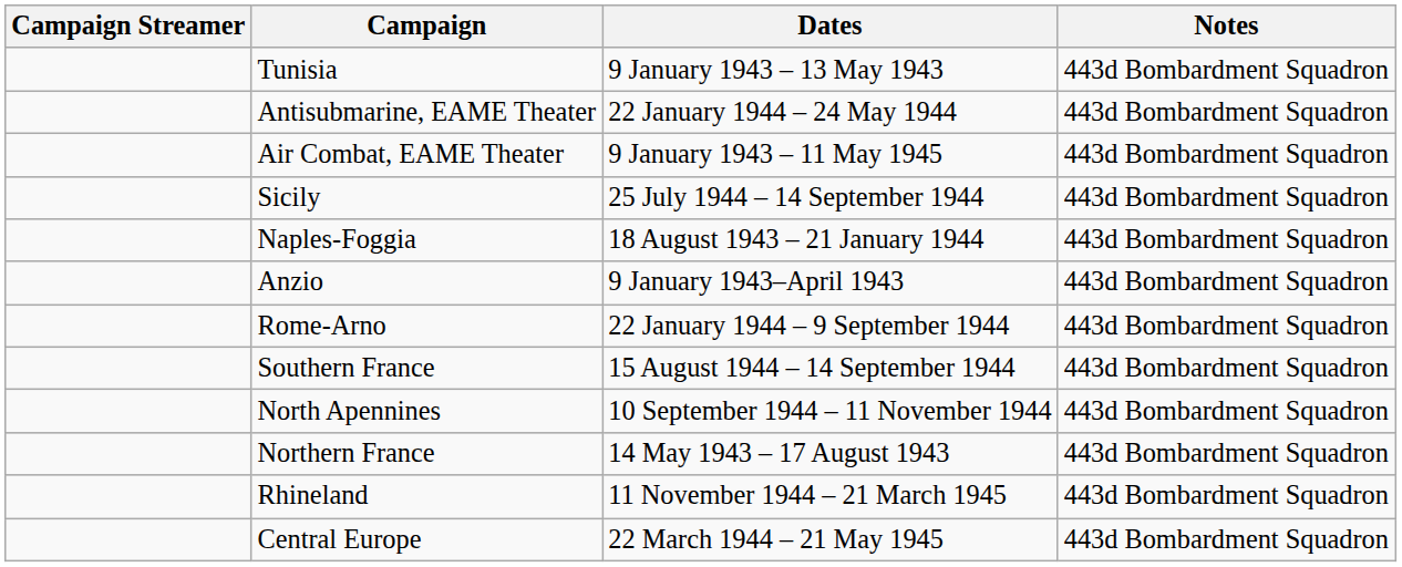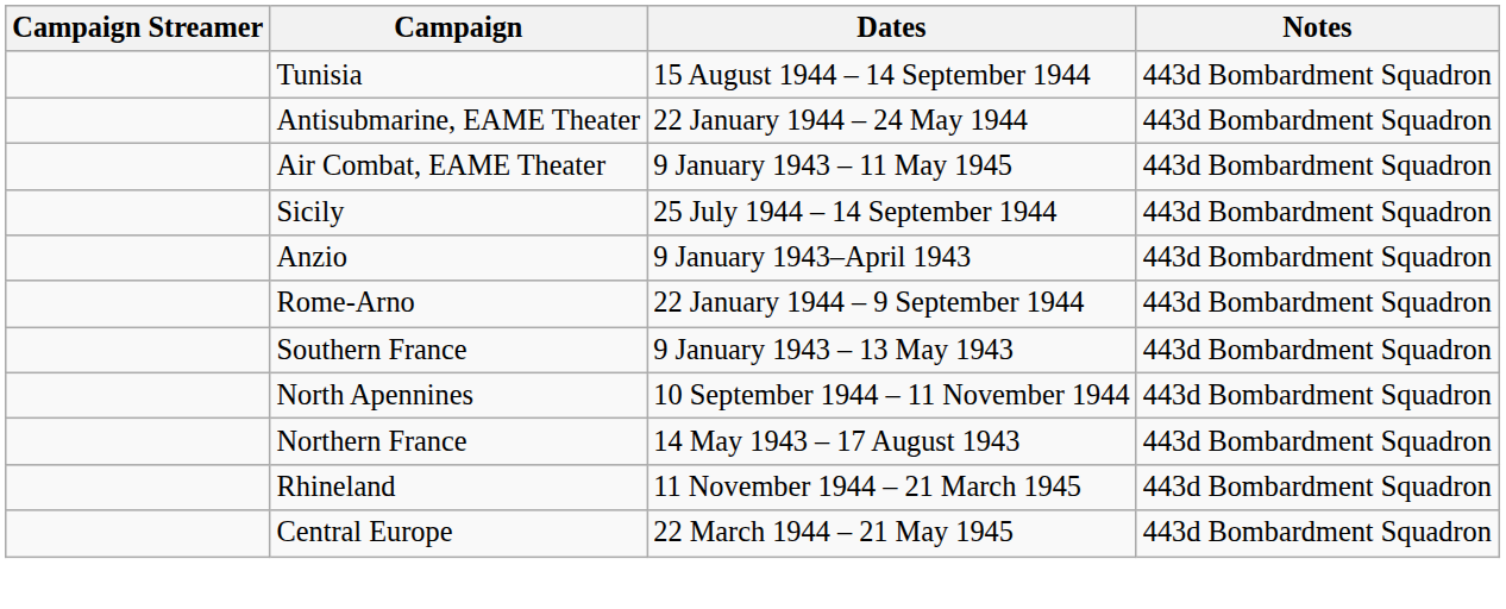Tunisia | Dates: 9 January 1943 – 13 May 1943 -> 15 August 1944 – 14 September 1944
- row: Naples-Foggia | 18 August 1943 – 21 January 1944 | 443d Bombardment Squadron
Southern France | Dates: 15 August 1944 – 14 September 1944 -> 9 January 1943 – 13 May 1943
